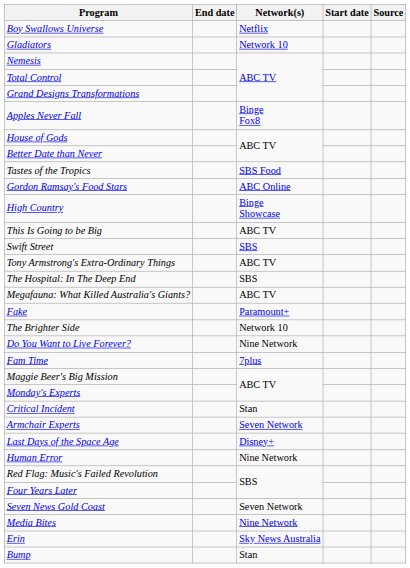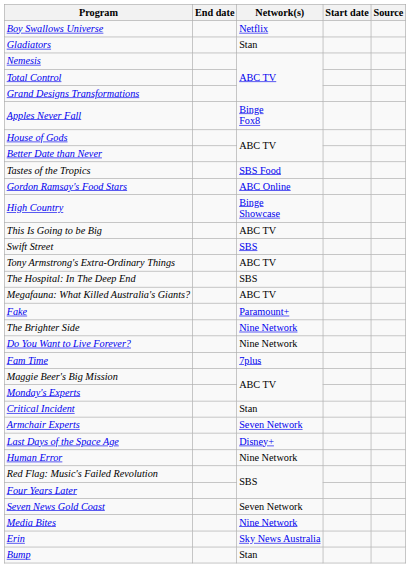Gladiators | Network(s): Network 10 -> Stan
The Brighter Side | Network(s): Network 10 -> Nine Network
